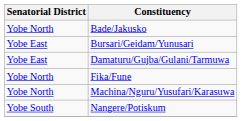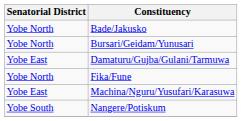Bursari/Geidam/Yunusari | Senatorial District: Yobe East -> Yobe North
Machina/Nguru/Yusufari/Karasuwa | Senatorial District: Yobe North -> Yobe East
